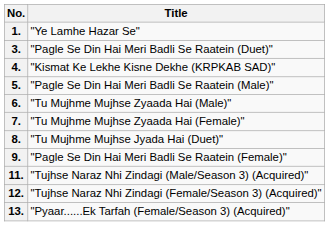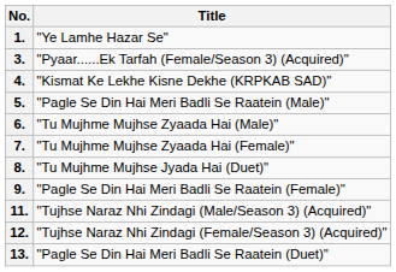3. | Title: "Pagle Se Din Hai Meri Badli Se Raatein (Duet)" -> "Pyaar......Ek Tarfah (Female/Season 3) (Acquired)"
13. | Title: "Pyaar......Ek Tarfah (Female/Season 3) (Acquired)" -> "Pagle Se Din Hai Meri Badli Se Raatein (Duet)"
